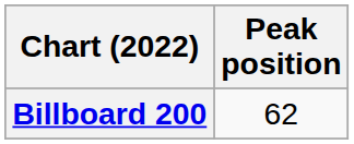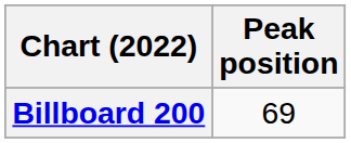Billboard 200 | Peak position: 62 -> 69
